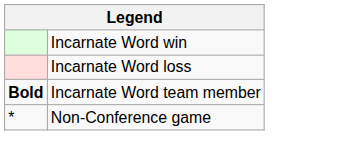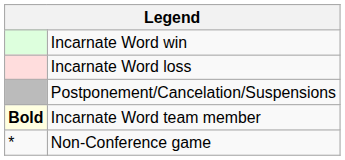+ row: Postponement/Cancelation/Suspensions
Incarnate Word team member | column 1: no background -> lightyellow background
